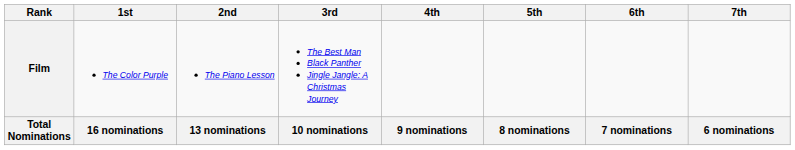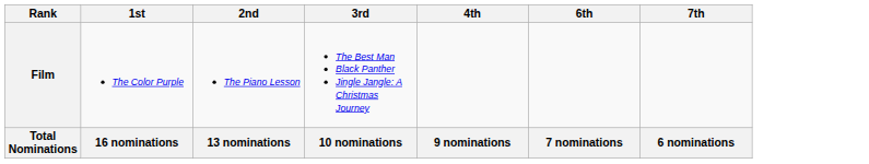- column: 5th | 8 nominations
